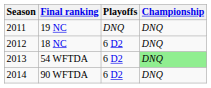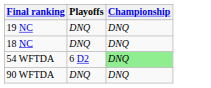- column: Season | 2011 | 2012 | 2013 | 2014
18 NC | Playoffs: 6 D2 -> DNQ
90 WFTDA | Playoffs: 6 D2 -> DNQ
